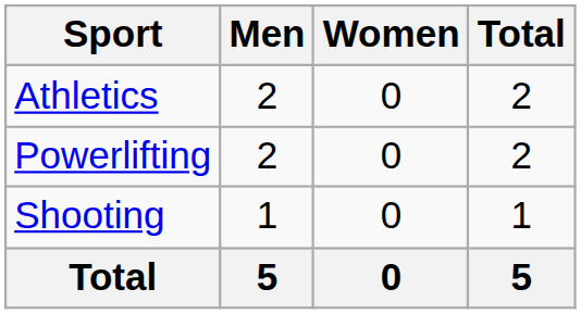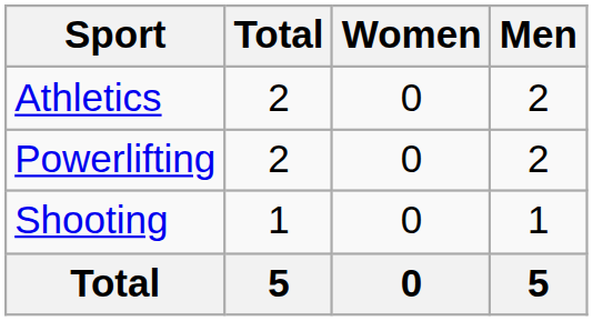columns swapped: Men <-> Total
